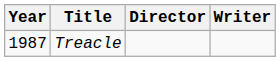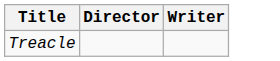- column: Year | 1987
